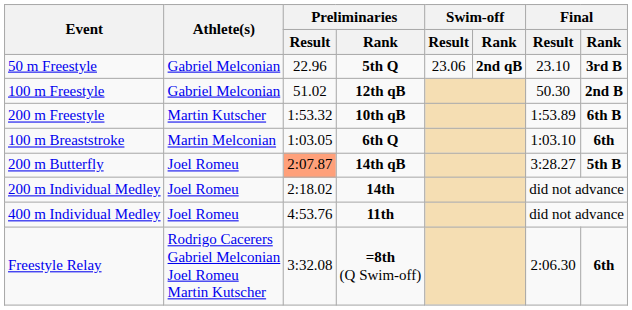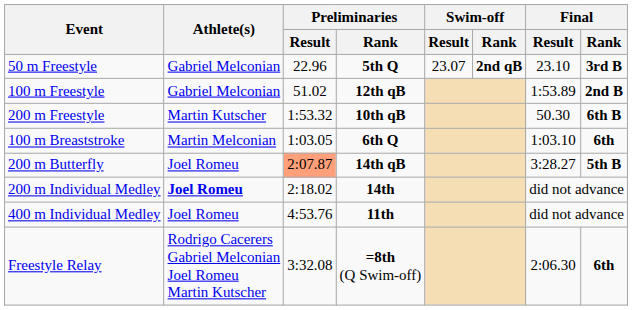50 m Freestyle | Swim-off / Result: 23.06 -> 23.07
100 m Freestyle | Final / Result: 50.30 -> 1:53.89
200 m Freestyle | Final / Result: 1:53.89 -> 50.30
200 m Individual Medley | Athlete(s): normal -> bold
